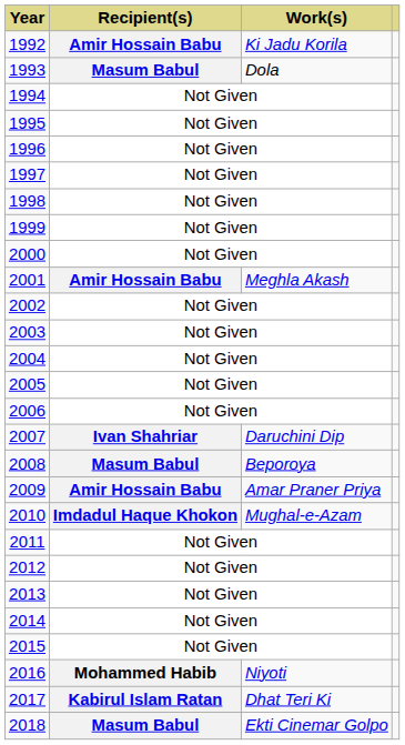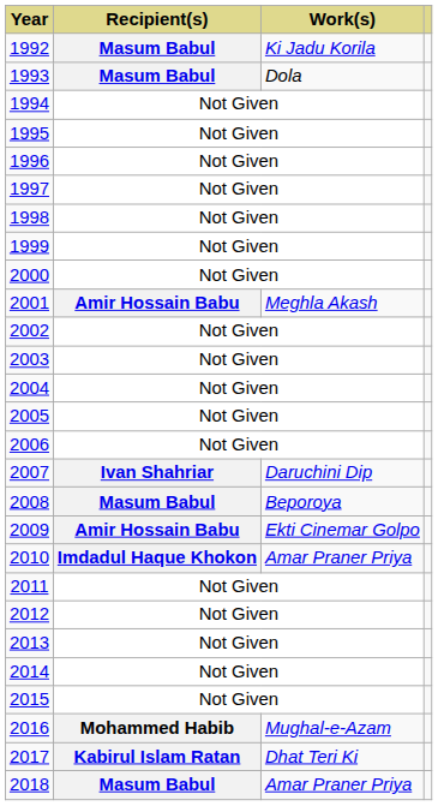1992 | Recipient(s): Amir Hossain Babu -> Masum Babul
2009 | Work(s): Amar Praner Priya -> Ekti Cinemar Golpo
2010 | Work(s): Mughal-e-Azam -> Amar Praner Priya
2016 | Work(s): Niyoti -> Mughal-e-Azam
2018 | Work(s): Ekti Cinemar Golpo -> Amar Praner Priya
